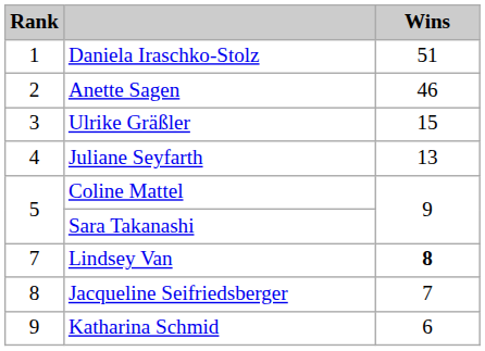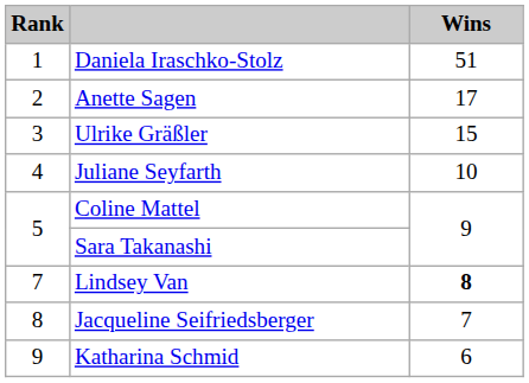Anette Sagen | Wins: 46 -> 17
Juliane Seyfarth | Wins: 13 -> 10
